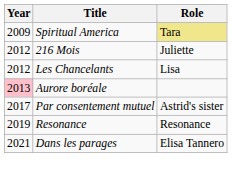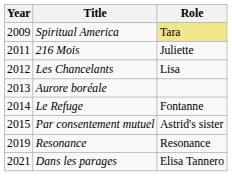216 Mois | Year: 2012 -> 2011
Aurore boréale | Year: pink background -> no background
+ row: 2014 | Le Refuge | Fontanne
Par consentement mutuel | Year: 2017 -> 2015
